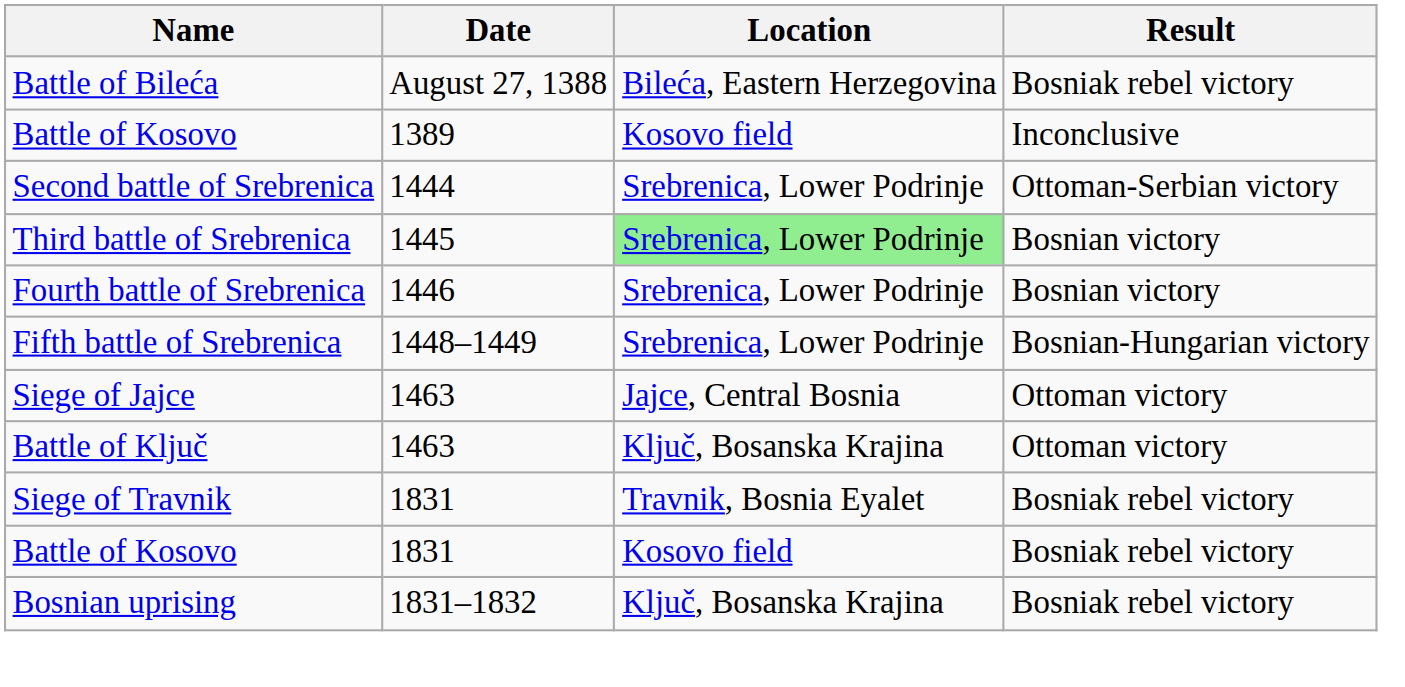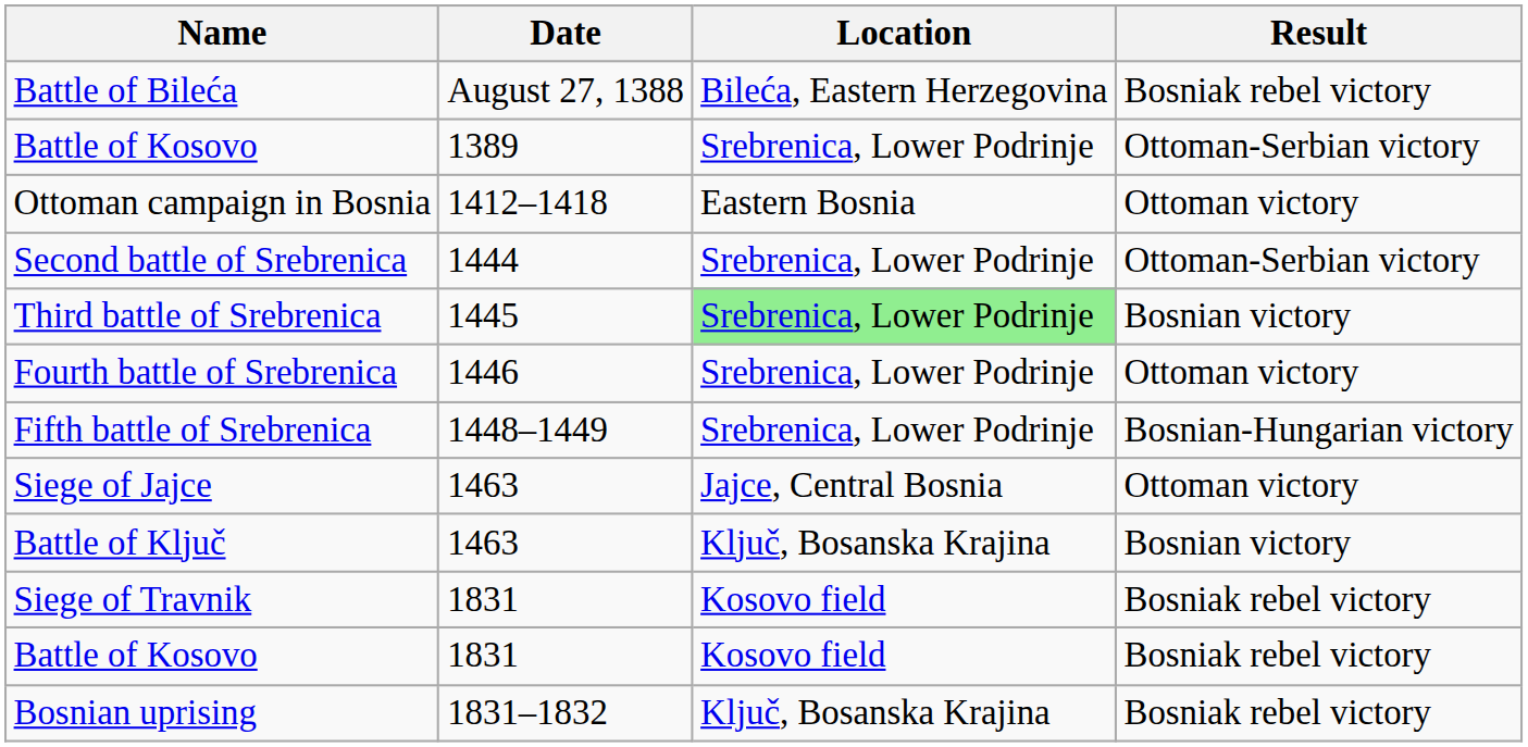Battle of Kosovo / 1389 | Location: Kosovo field -> Srebrenica, Lower Podrinje
Battle of Kosovo / 1389 | Result: Inconclusive -> Ottoman-Serbian victory
+ row: Ottoman campaign in Bosnia | 1412–1418 | Eastern Bosnia | Ottoman victory
Fourth battle of Srebrenica | Result: Bosnian victory -> Ottoman victory
Battle of Ključ | Result: Ottoman victory -> Bosnian victory
Siege of Travnik | Location: Travnik, Bosnia Eyalet -> Kosovo field
